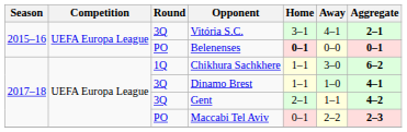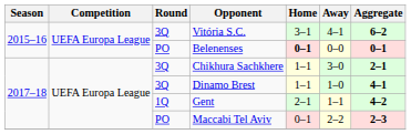Vitória S.C. | Aggregate: 2–1 -> 6–2
Chikhura Sachkhere | Round: 1Q -> 3Q
Chikhura Sachkhere | Aggregate: 6–2 -> 2–1
Gent | Round: 3Q -> 1Q
